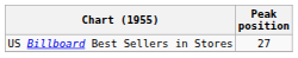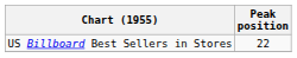US Billboard Best Sellers in Stores | Peak position: 27 -> 22
